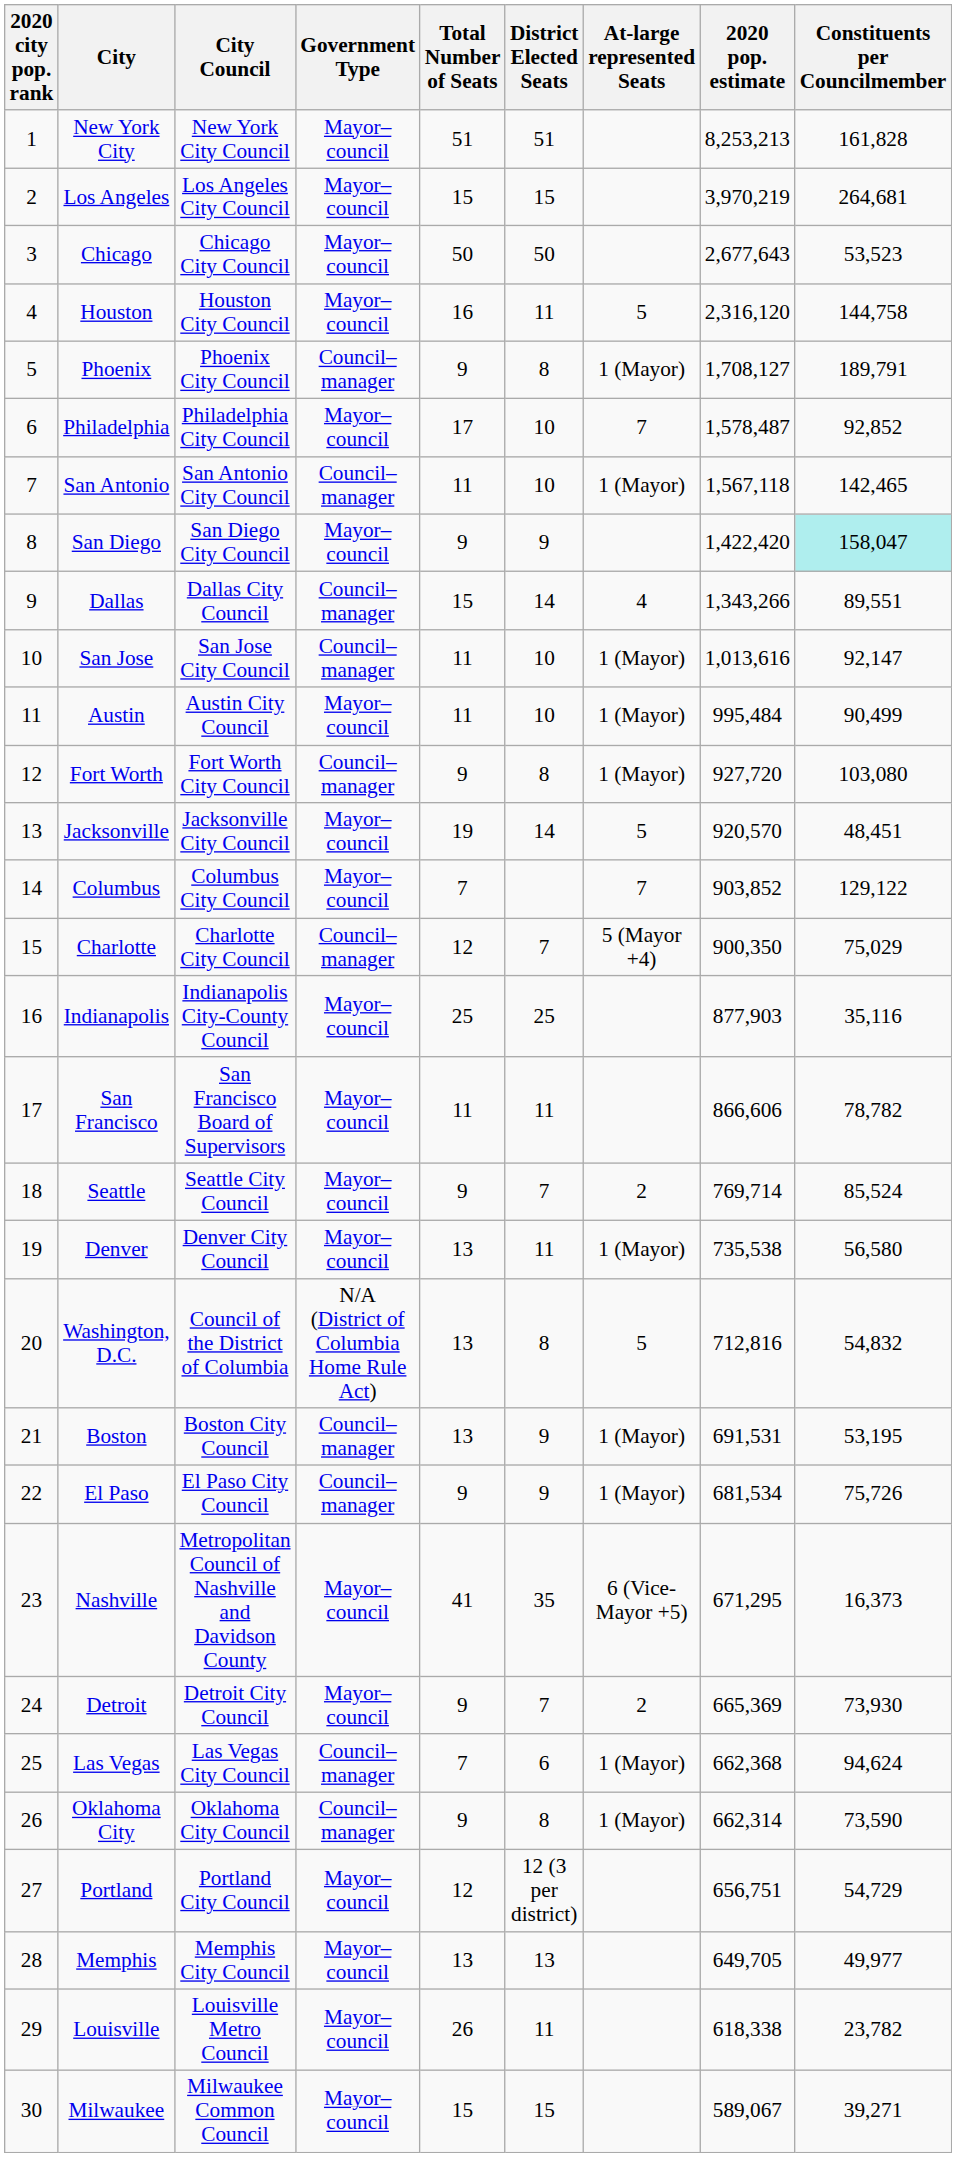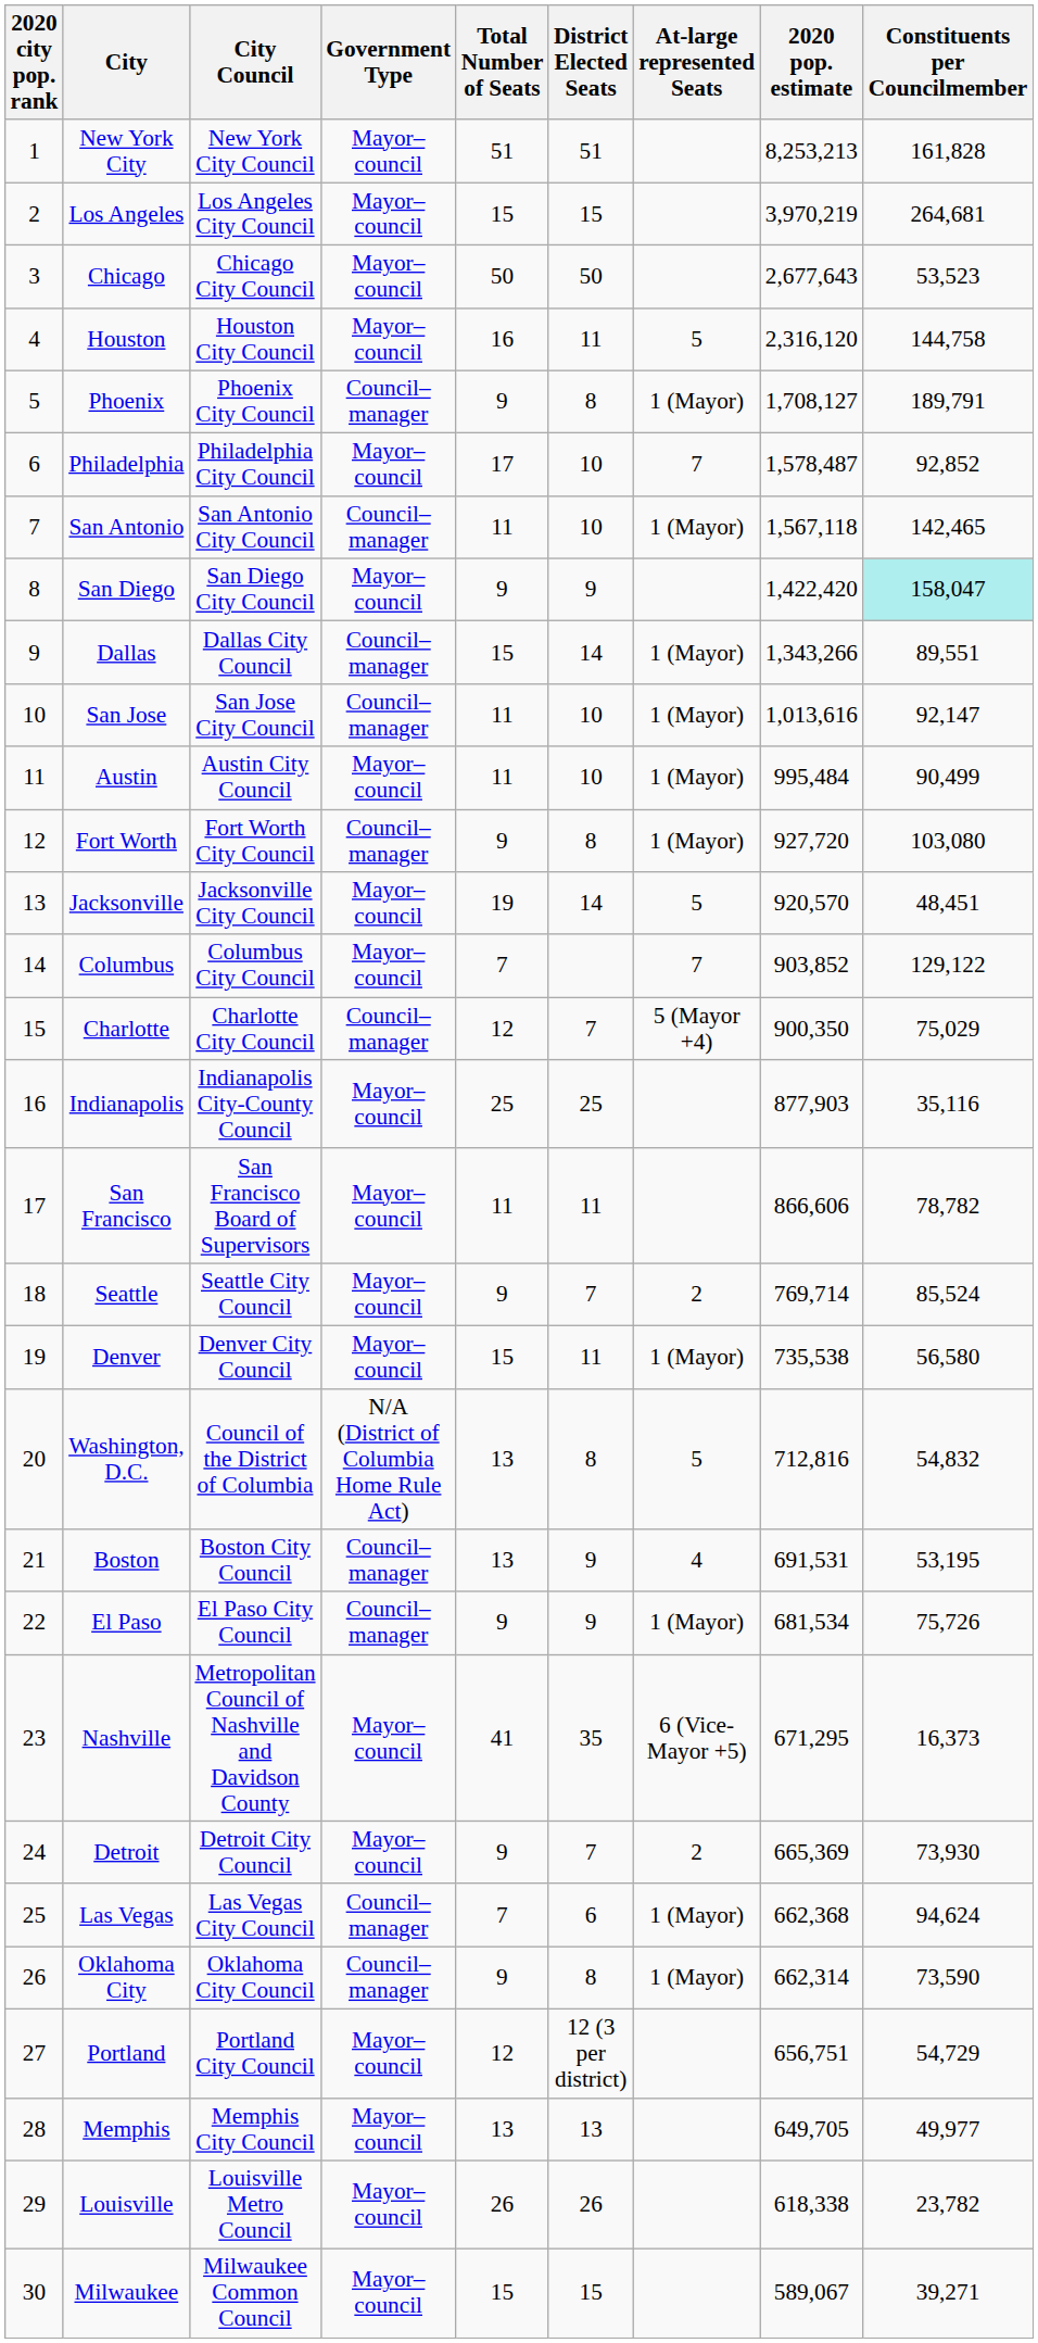Dallas | At-large represented Seats: 4 -> 1 (Mayor)
Denver | Total Number of Seats: 13 -> 15
Boston | At-large represented Seats: 1 (Mayor) -> 4
Louisville | District Elected Seats: 11 -> 26
